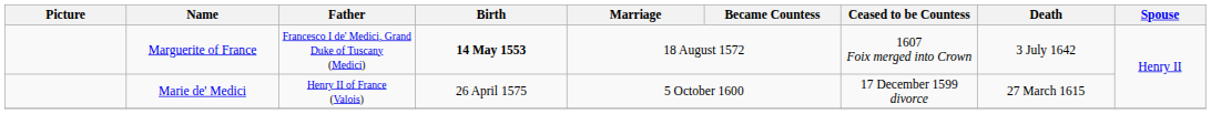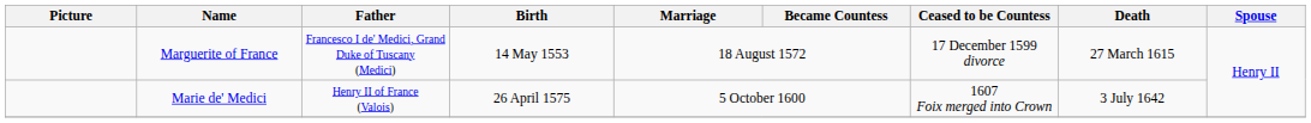Marguerite of France | Birth: bold -> normal
Marguerite of France | Ceased to be Countess: 1607 Foix merged into Crown -> 17 December 1599 divorce
Marguerite of France | Death: 3 July 1642 -> 27 March 1615
Marie de' Medici | Ceased to be Countess: 17 December 1599 divorce -> 1607 Foix merged into Crown
Marie de' Medici | Death: 27 March 1615 -> 3 July 1642
